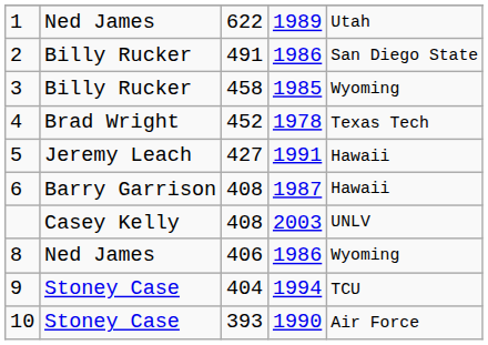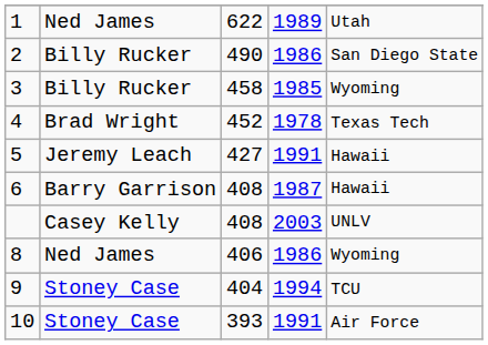2 | column 3: 491 -> 490
10 | column 4: 1990 -> 1991
